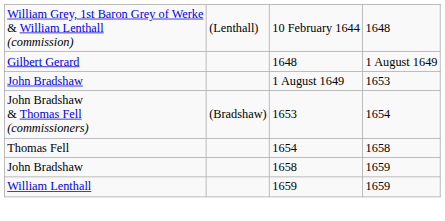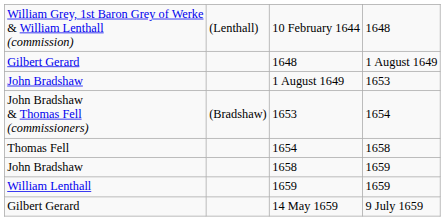+ row: Gilbert Gerard | 14 May 1659 | 9 July 1659
